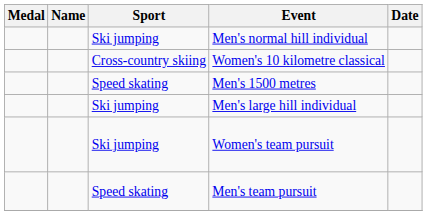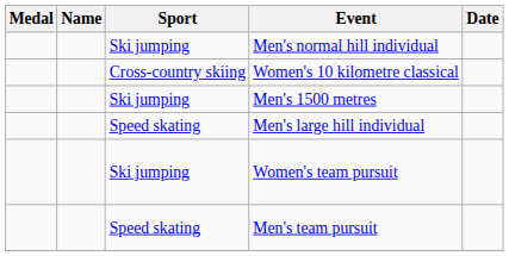Men's 1500 metres | Sport: Speed skating -> Ski jumping
Men's large hill individual | Sport: Ski jumping -> Speed skating
